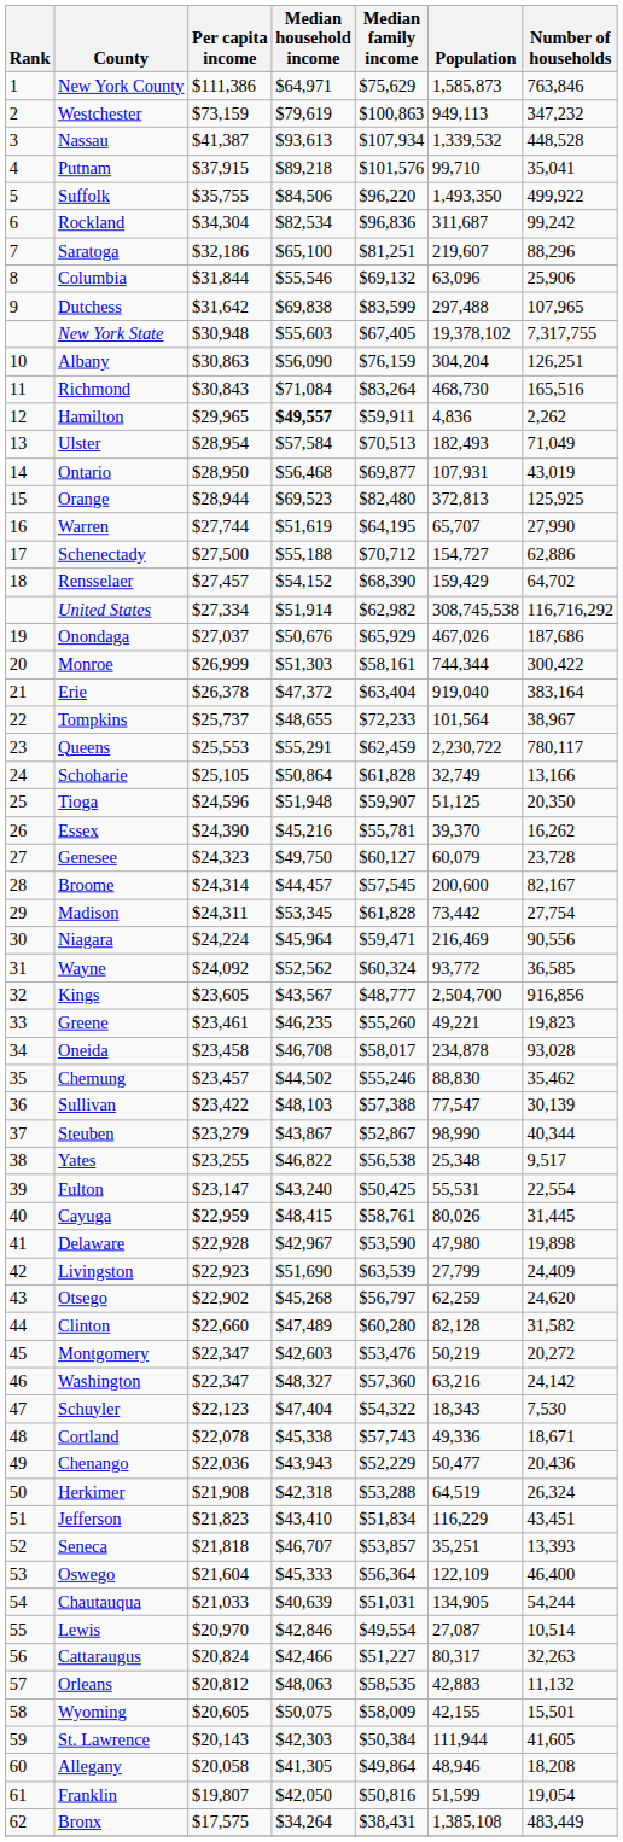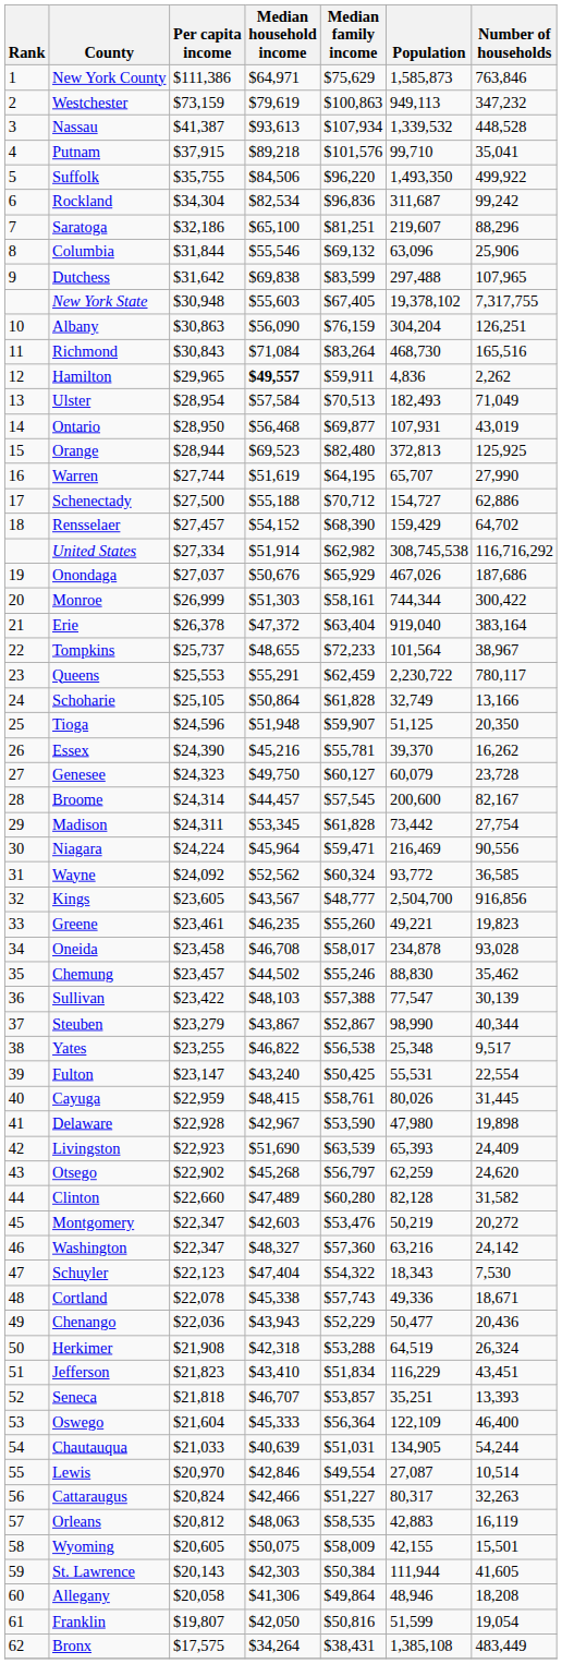Livingston | Population: 27,799 -> 65,393
Orleans | Number of households: 11,132 -> 16,119
Allegany | Median household income: $41,305 -> $41,306
